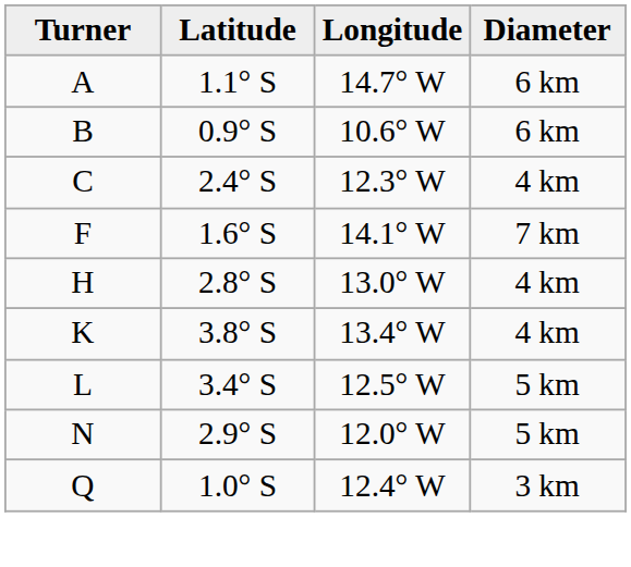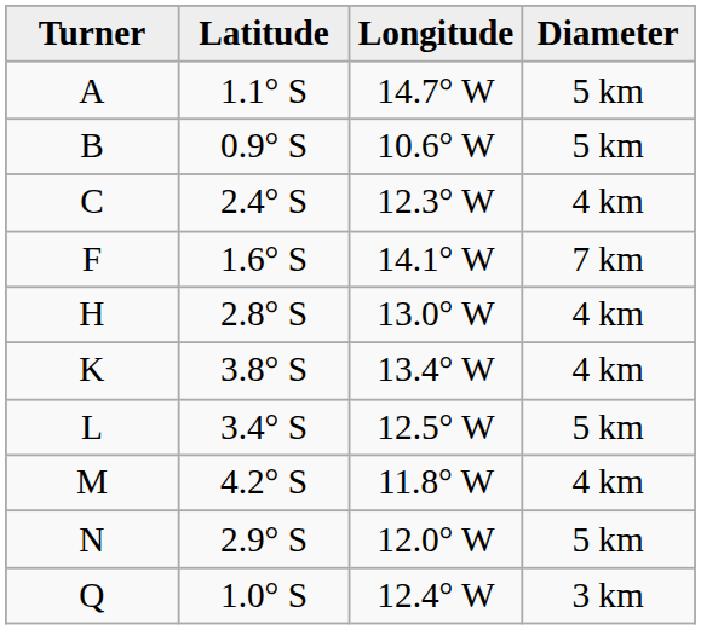A | Diameter: 6 km -> 5 km
B | Diameter: 6 km -> 5 km
+ row: M | 4.2° S | 11.8° W | 4 km
